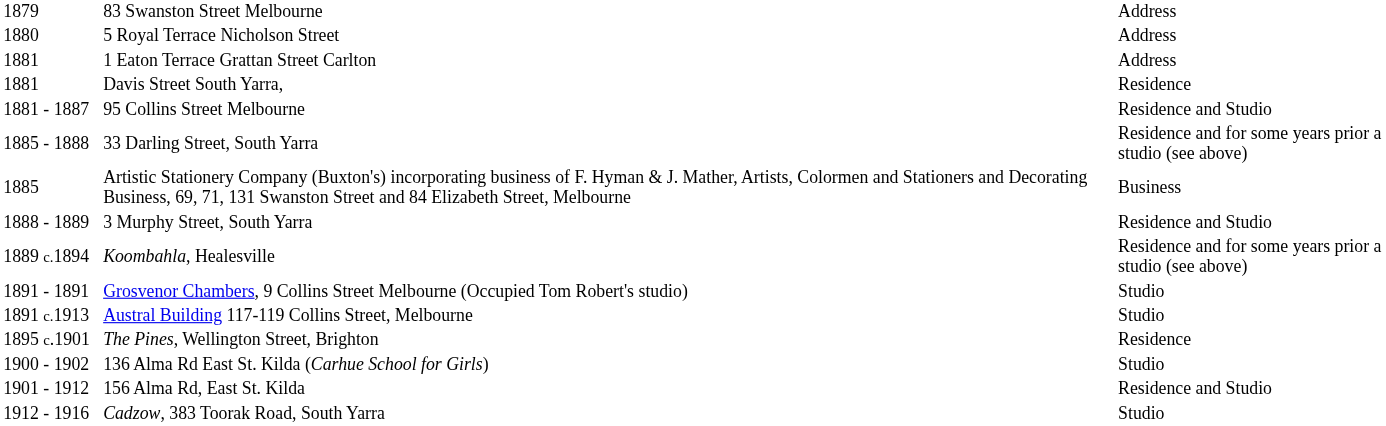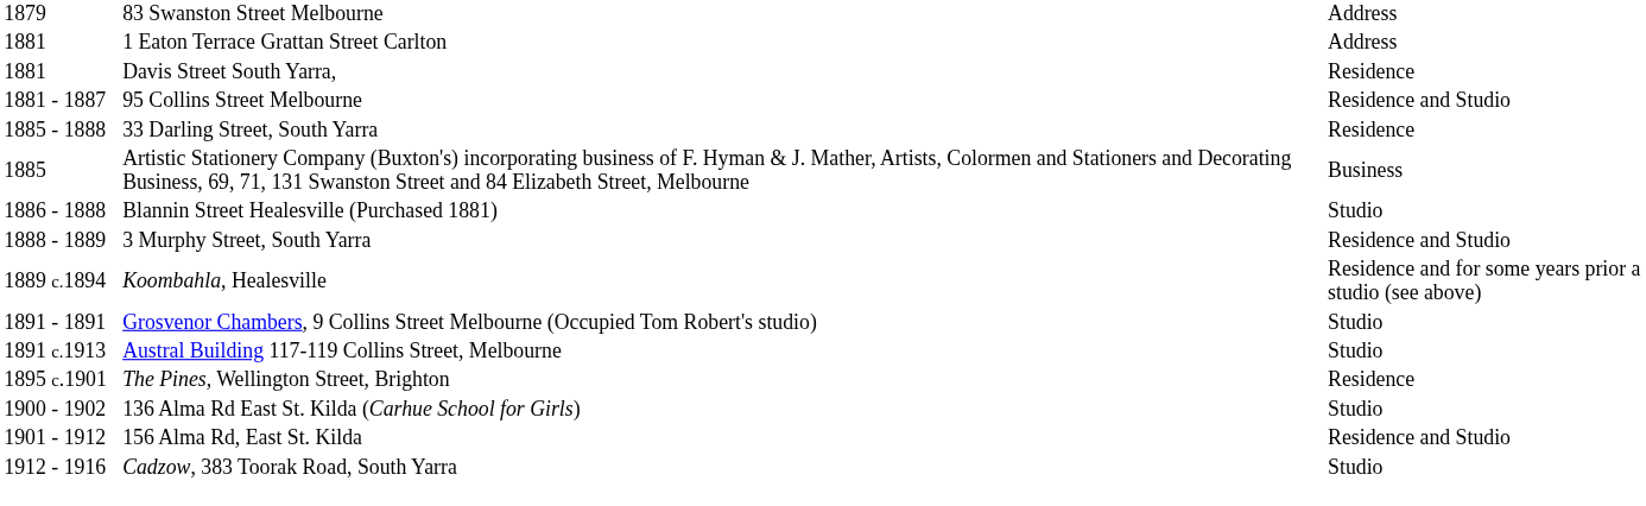- row: 1880 | 5 Royal Terrace Nicholson Street | Address
1885 / - 1888 | column 6: Residence and for some years prior a studio (see above) -> Residence
+ row: 1886 | - 1888 | Blannin Street Healesville (Purchased 1881) | Studio
